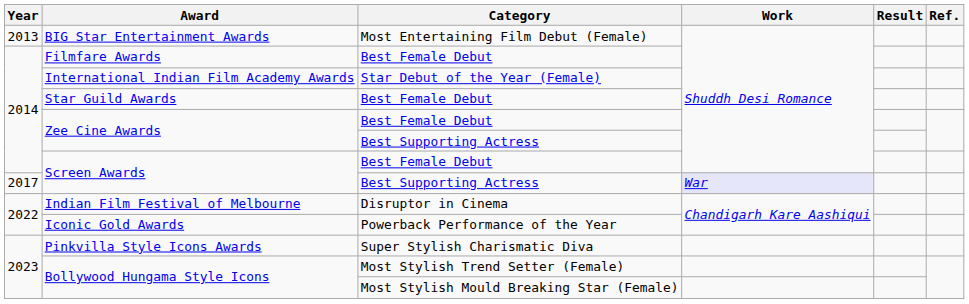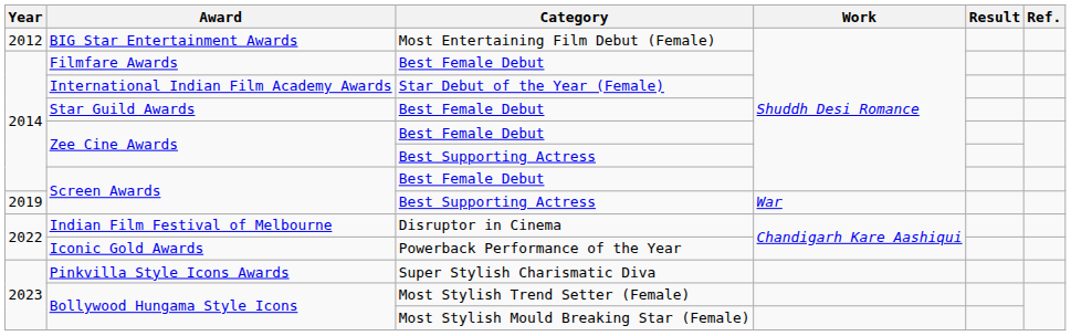BIG Star Entertainment Awards | Year: 2013 -> 2012
Screen Awards / Best Supporting Actress | Year: 2017 -> 2019
Screen Awards / Best Supporting Actress | Work: lavender background -> no background
